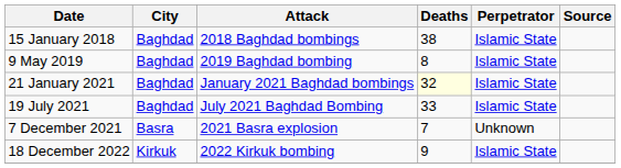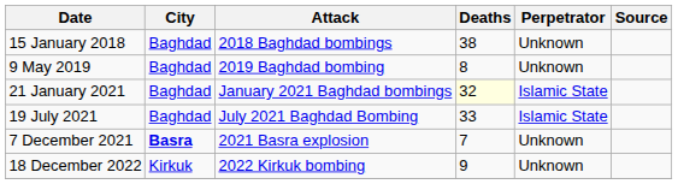15 January 2018 | Perpetrator: Islamic State -> Unknown
9 May 2019 | Perpetrator: Islamic State -> Unknown
7 December 2021 | City: normal -> bold
18 December 2022 | Perpetrator: Islamic State -> Unknown
